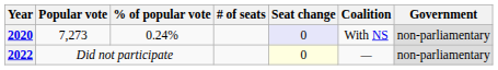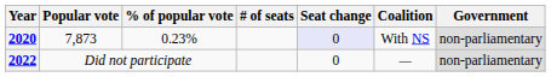2020 | Popular vote: 7,273 -> 7,873
2020 | % of popular vote: 0.24% -> 0.23%
2022 | Seat change: lightyellow background -> no background
